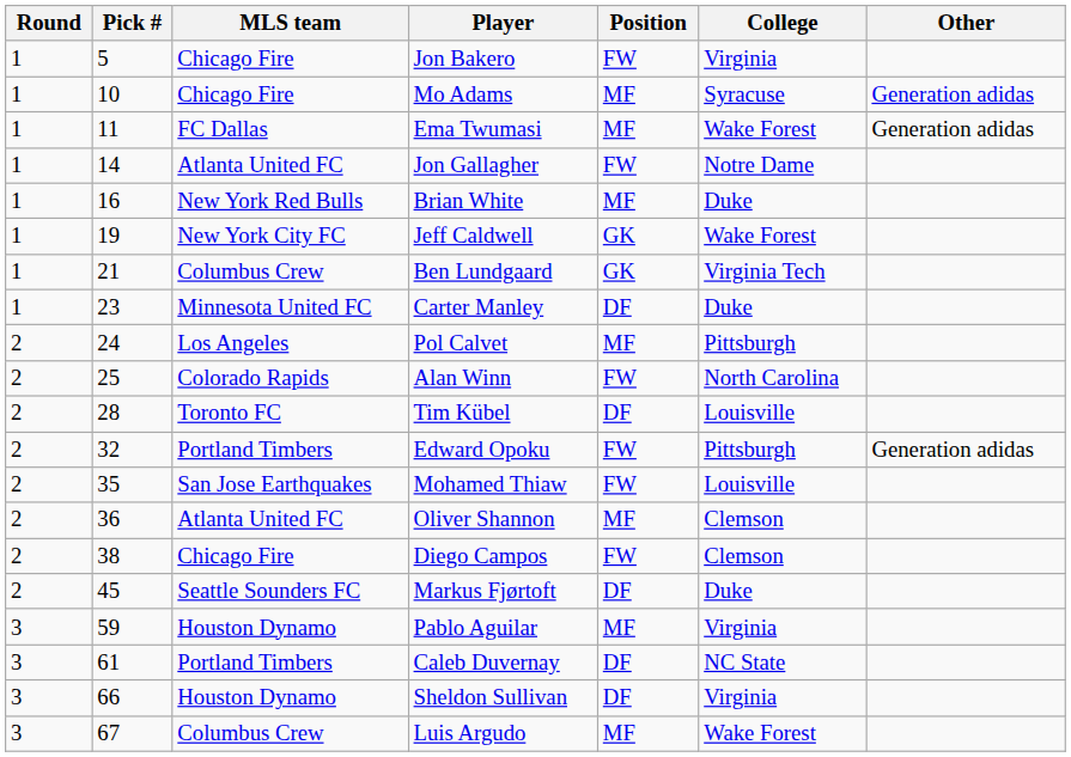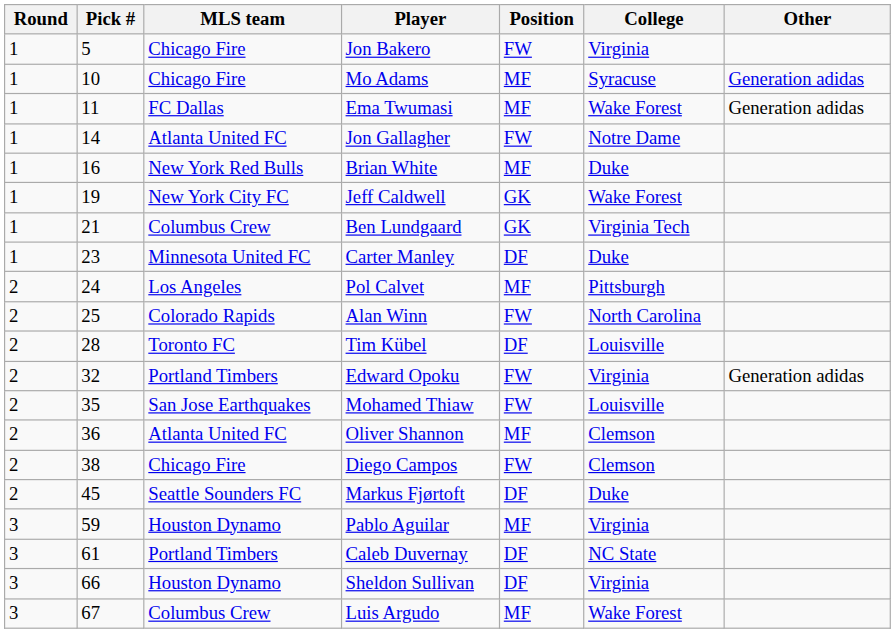Edward Opoku | College: Pittsburgh -> Virginia
